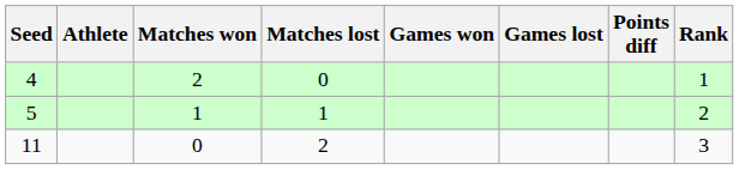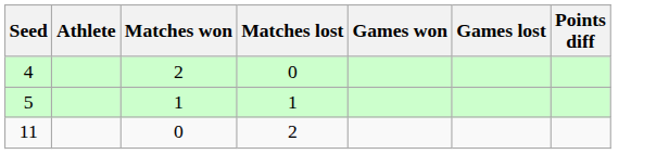- column: Rank | 1 | 2 | 3
